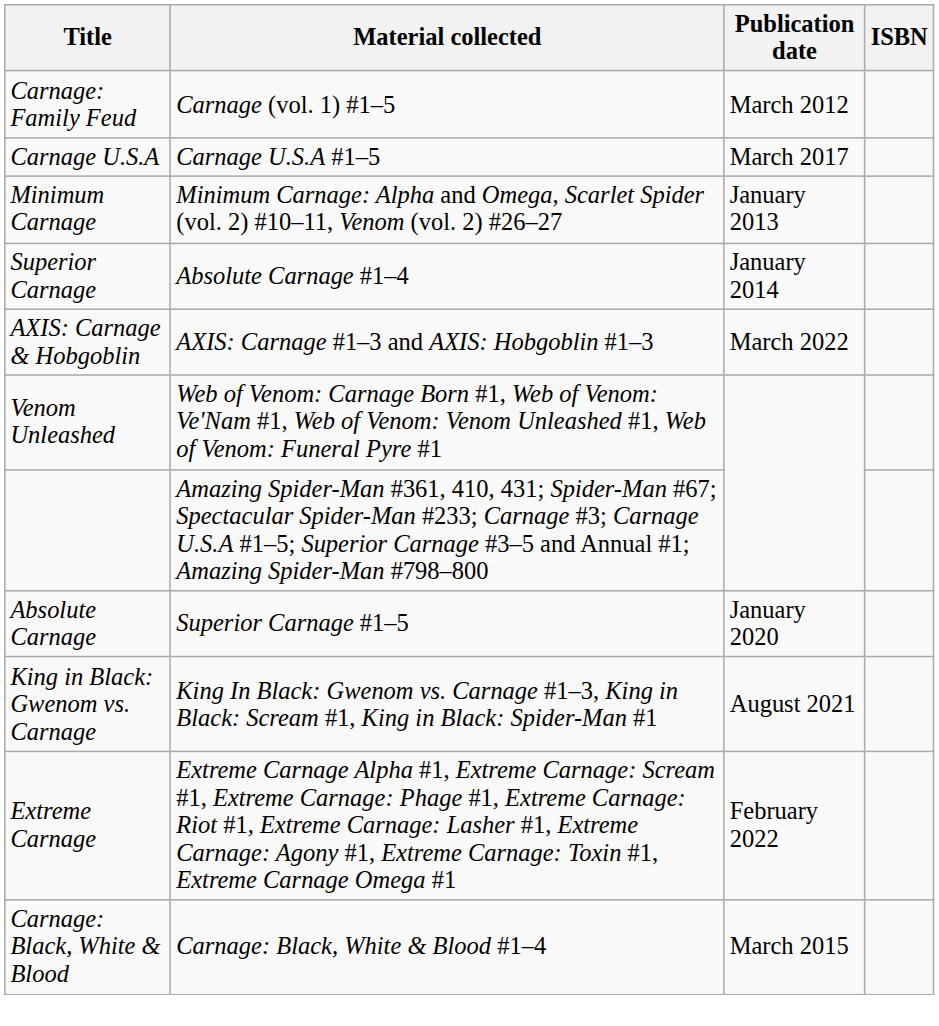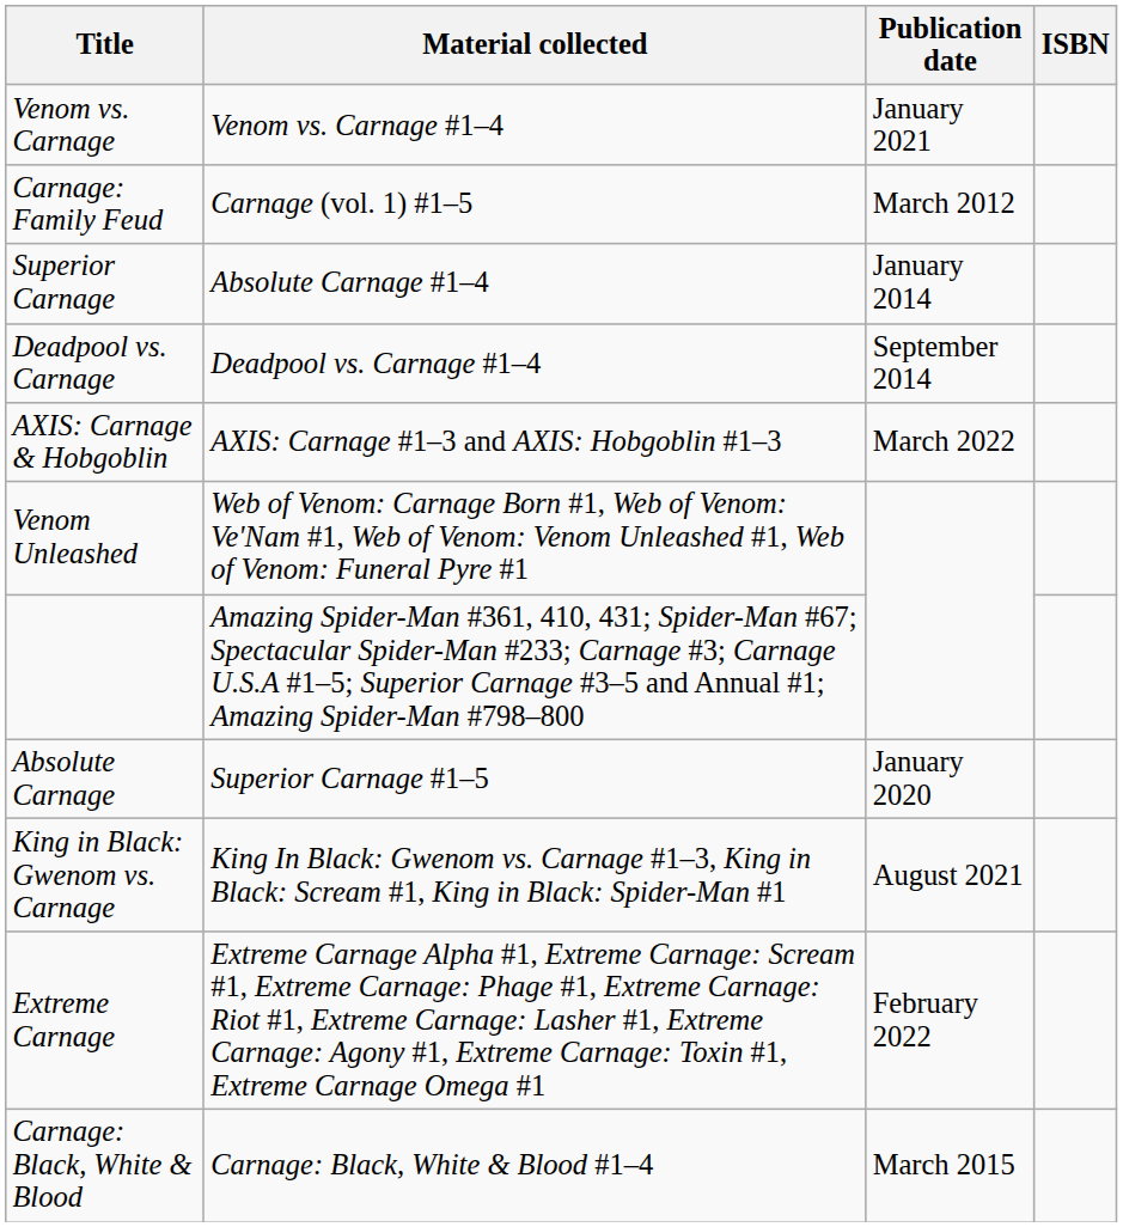+ row: Venom vs. Carnage | Venom vs. Carnage #1–4 | January 2021
- row: Carnage U.S.A | Carnage U.S.A #1–5 | March 2017
- row: Minimum Carnage | Minimum Carnage: Alpha and Omega, Scarlet Spider (vol. 2) #10–11, Venom (vol. 2) #26–27 | January 2013
+ row: Deadpool vs. Carnage | Deadpool vs. Carnage #1–4 | September 2014
